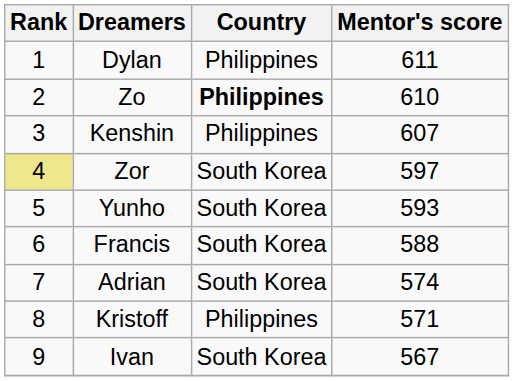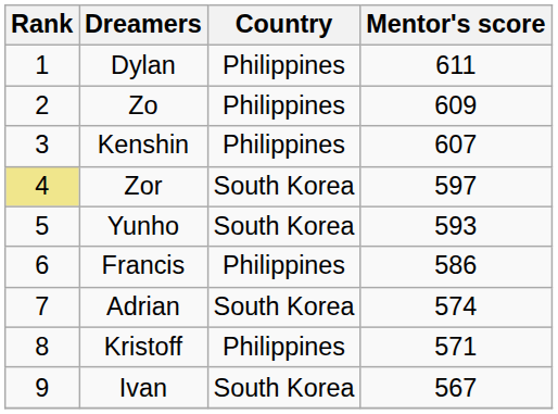Zo | Country: bold -> normal
Zo | Mentor's score: 610 -> 609
Francis | Country: South Korea -> Philippines
Francis | Mentor's score: 588 -> 586
